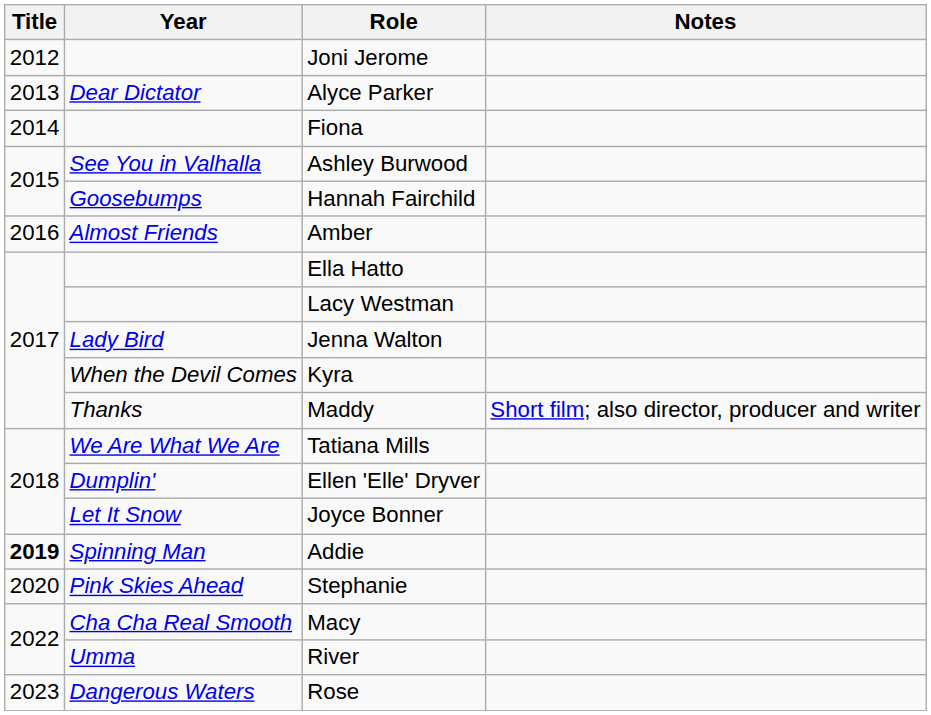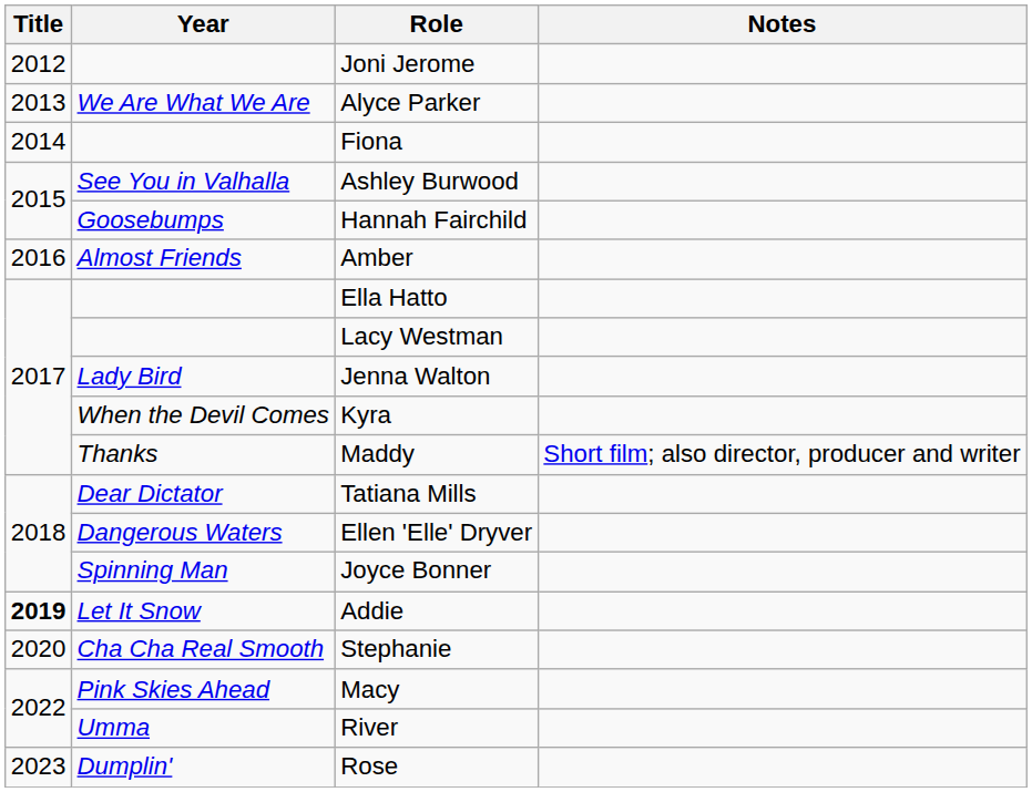Alyce Parker | Year: Dear Dictator -> We Are What We Are
Tatiana Mills | Year: We Are What We Are -> Dear Dictator
Ellen 'Elle' Dryver | Year: Dumplin' -> Dangerous Waters
Joyce Bonner | Year: Let It Snow -> Spinning Man
Addie | Year: Spinning Man -> Let It Snow
Stephanie | Year: Pink Skies Ahead -> Cha Cha Real Smooth
Macy | Year: Cha Cha Real Smooth -> Pink Skies Ahead
Rose | Year: Dangerous Waters -> Dumplin'
